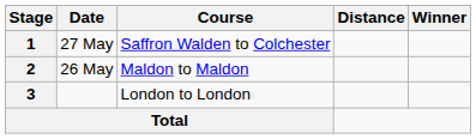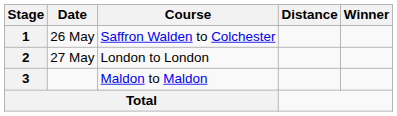1 | Date: 27 May -> 26 May
2 | Date: 26 May -> 27 May
2 | Course: Maldon to Maldon -> London to London
3 | Course: London to London -> Maldon to Maldon
